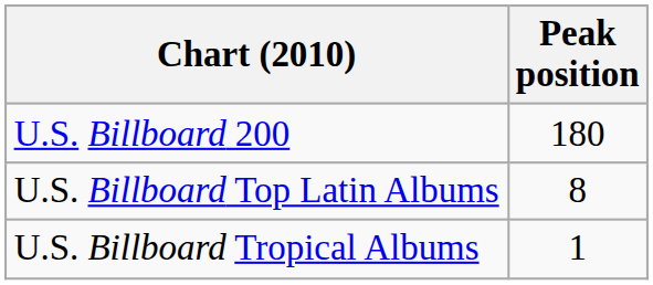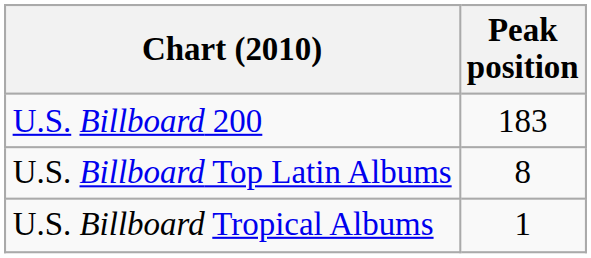U.S. Billboard 200 | Peak position: 180 -> 183
